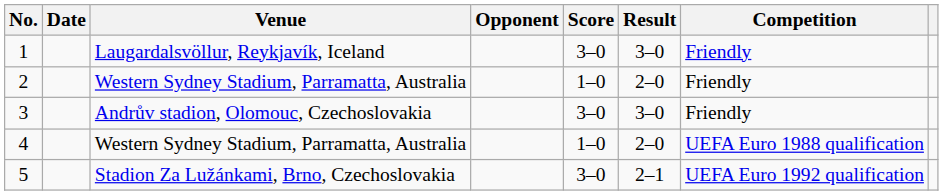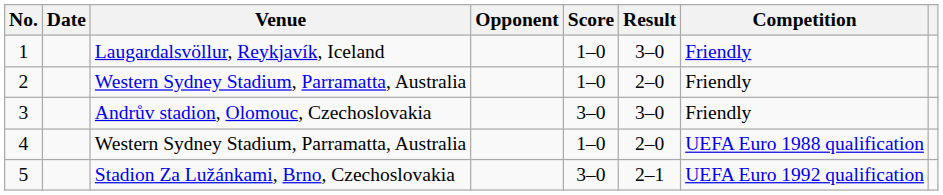1 | Score: 3–0 -> 1–0
